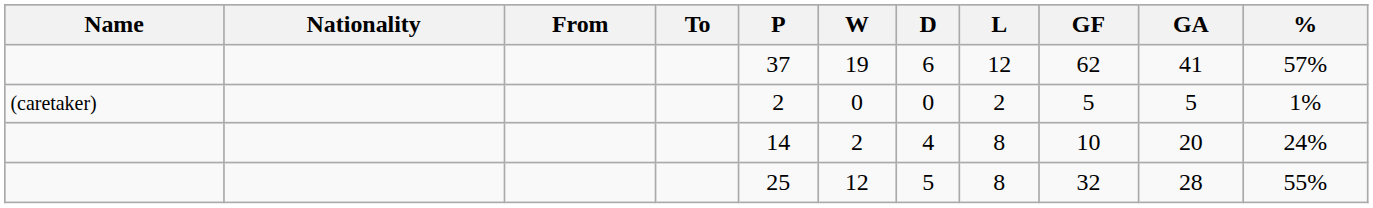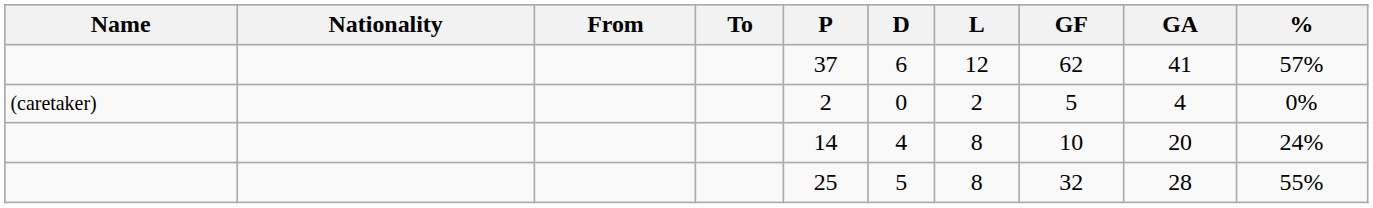- column: W | 19 | 0 | 2 | 12
(caretaker) | GA: 5 -> 4
(caretaker) | %: 1% -> 0%
